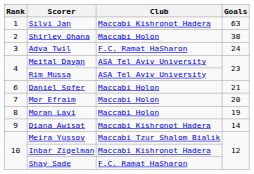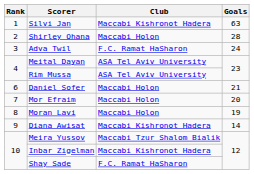Shirley Ohana | Goals: 38 -> 28
